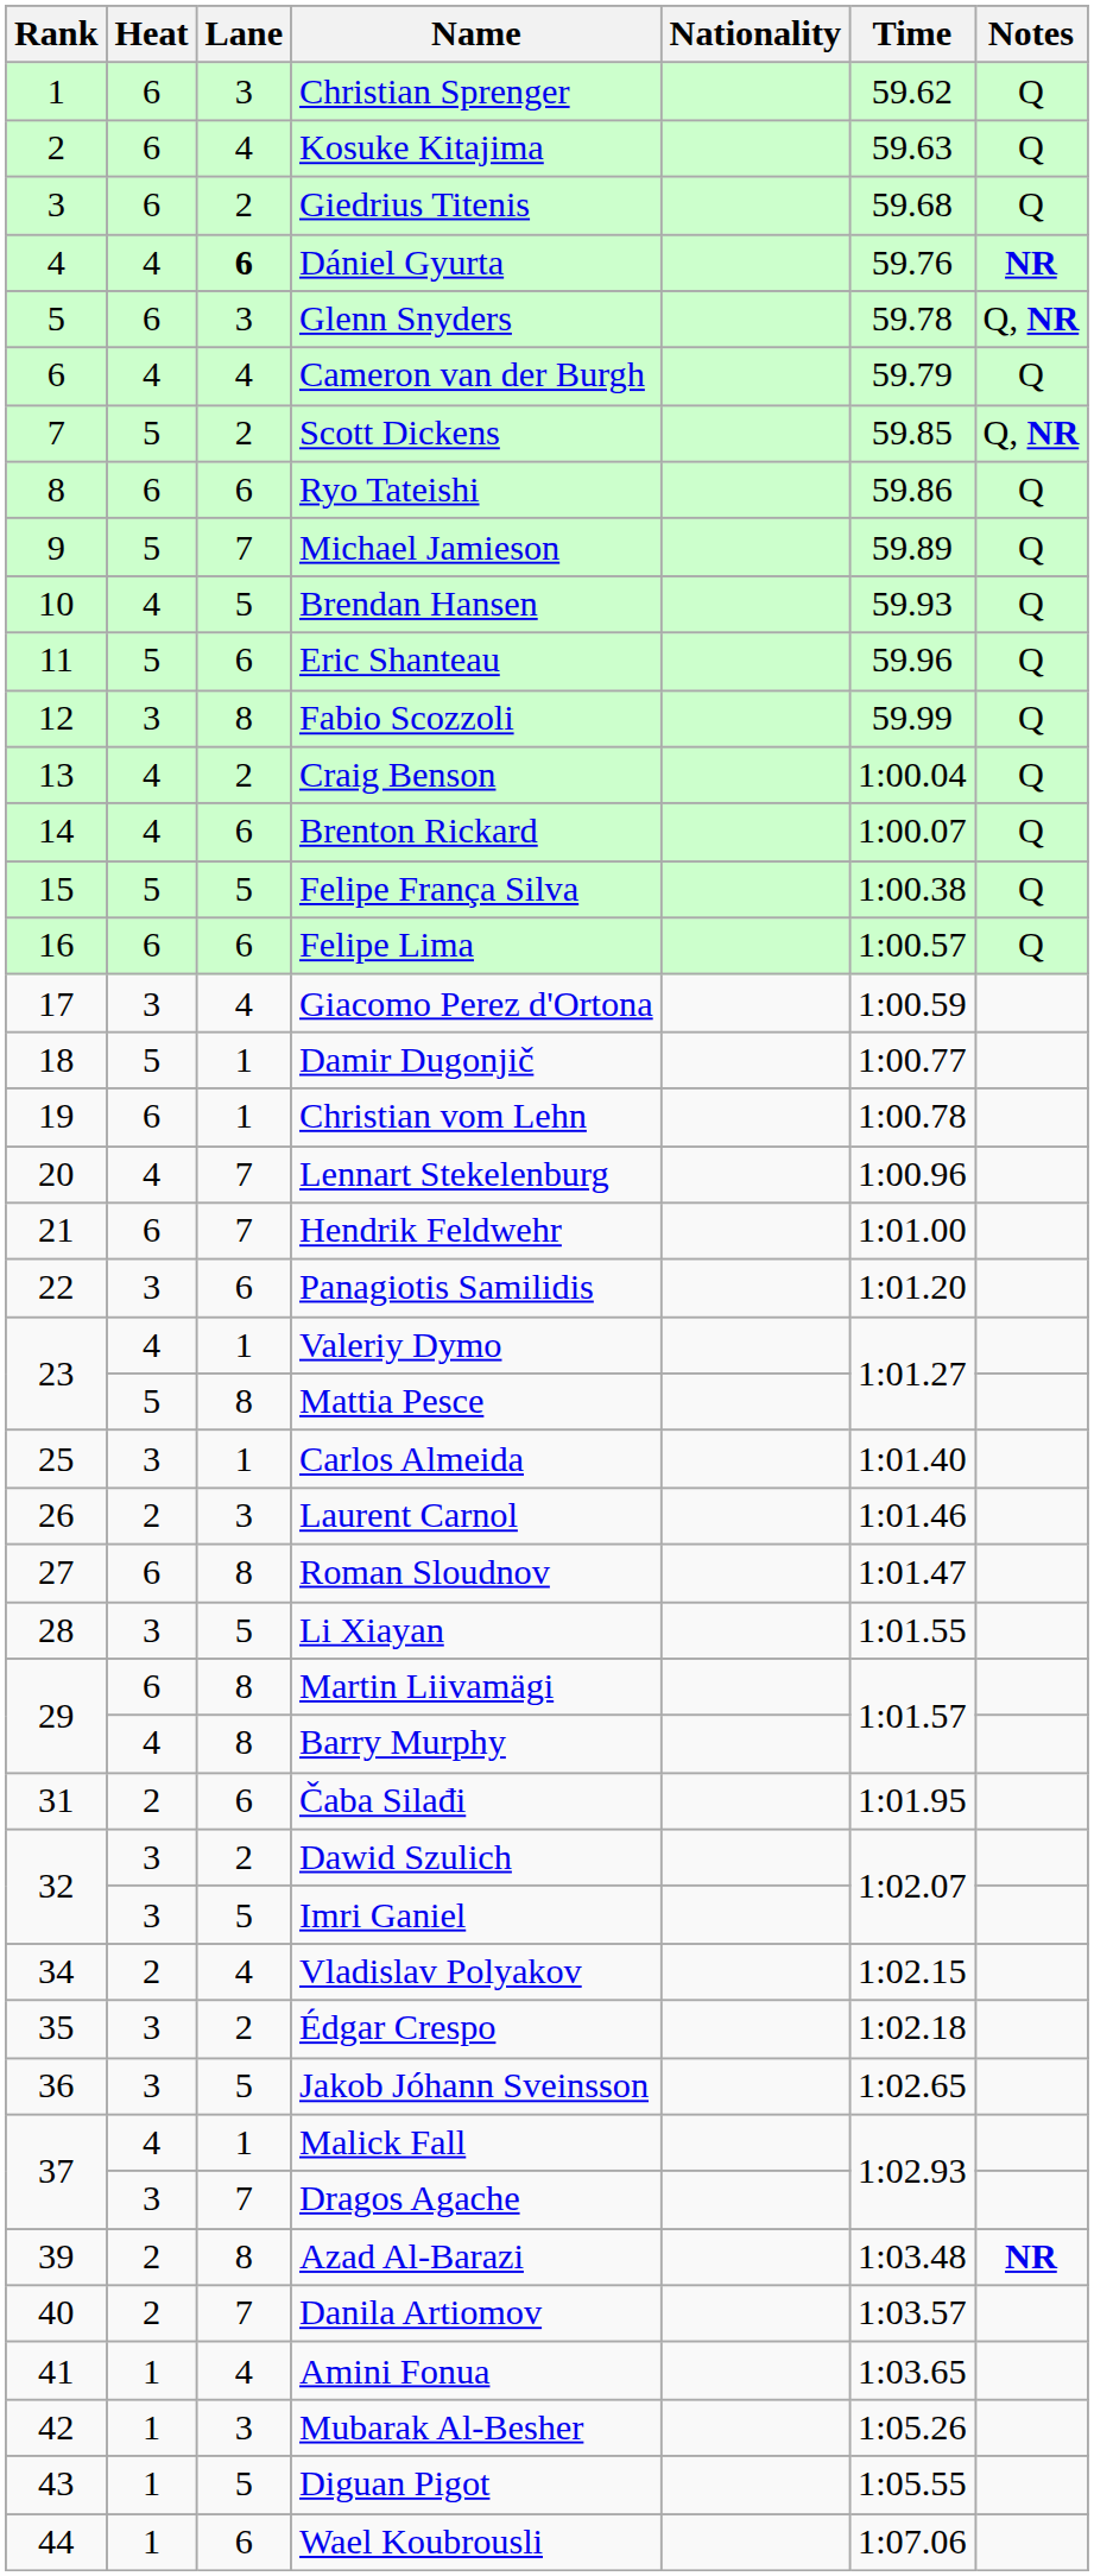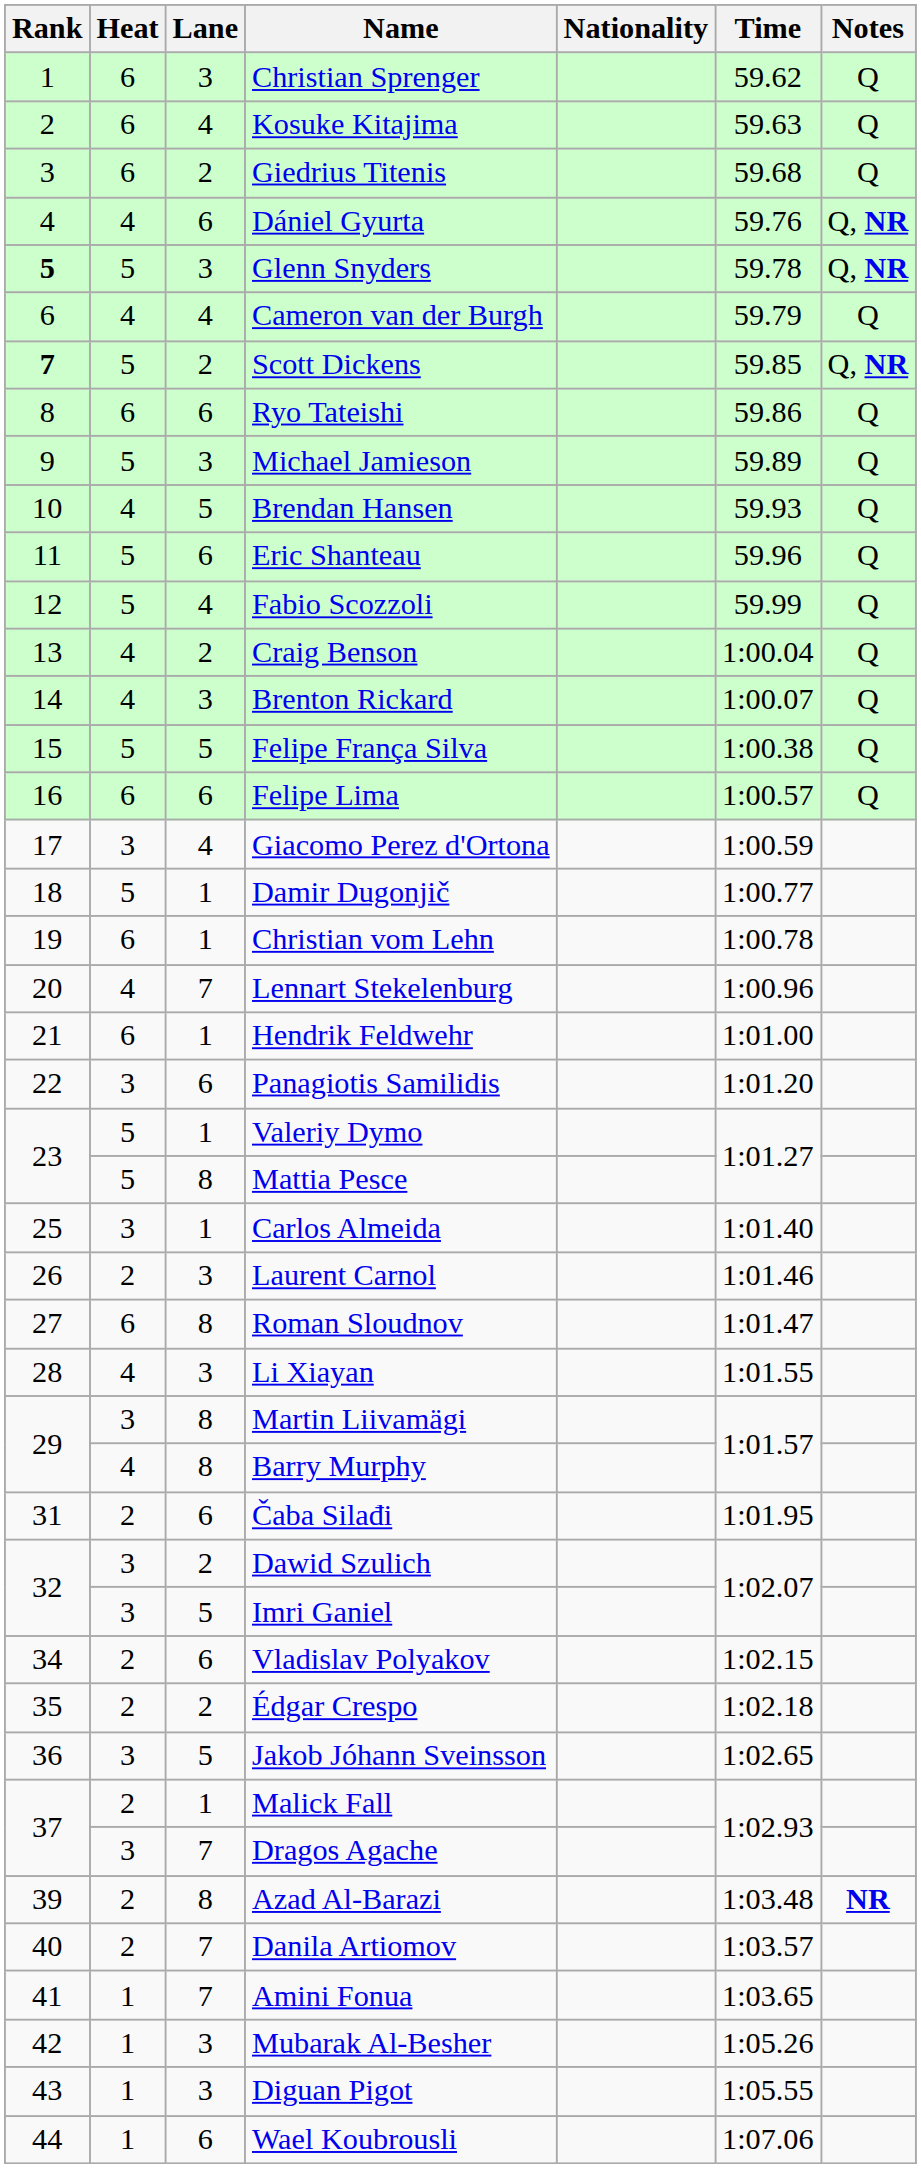Dániel Gyurta | Lane: bold -> normal
Dániel Gyurta | Notes: NR -> Q, NR
Glenn Snyders | Rank: normal -> bold
Glenn Snyders | Heat: 6 -> 5
Scott Dickens | Rank: normal -> bold
Michael Jamieson | Lane: 7 -> 3
Fabio Scozzoli | Heat: 3 -> 5
Fabio Scozzoli | Lane: 8 -> 4
Brenton Rickard | Lane: 6 -> 3
Hendrik Feldwehr | Lane: 7 -> 1
Valeriy Dymo | Heat: 4 -> 5
Li Xiayan | Heat: 3 -> 4
Li Xiayan | Lane: 5 -> 3
Martin Liivamägi | Heat: 6 -> 3
Vladislav Polyakov | Lane: 4 -> 6
Édgar Crespo | Heat: 3 -> 2
Malick Fall | Heat: 4 -> 2
Amini Fonua | Lane: 4 -> 7
Diguan Pigot | Lane: 5 -> 3
